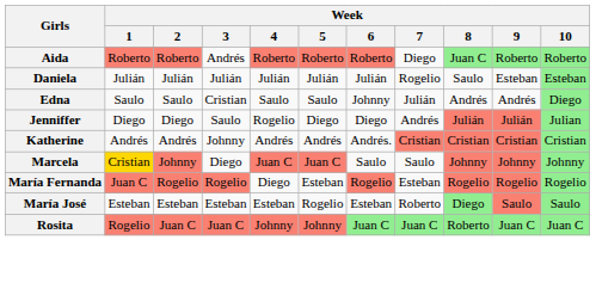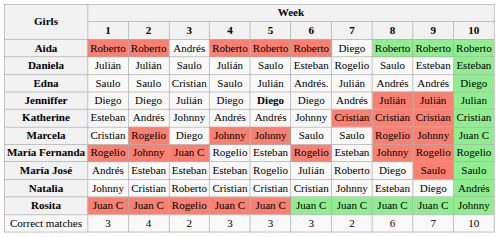Aida | Week / 8: Juan C -> Roberto
Daniela | Week / 3: Julián -> Saulo
Daniela | Week / 5: Julián -> Saulo
Daniela | Week / 6: Julián -> Esteban
Edna | Week / 5: Saulo -> Julián
Edna | Week / 6: Johnny -> Andrés.
Jenniffer | Week / 3: Saulo -> Julián
Jenniffer | Week / 4: Rogelio -> Diego
Jenniffer | Week / 5: normal -> bold
Katherine | Week / 1: Andrés -> Esteban
Katherine | Week / 6: Andrés. -> Johnny
Marcela | Week / 1: gold background -> no background
Marcela | Week / 2: Johnny -> Rogelio
Marcela | Week / 4: Juan C -> Johnny
Marcela | Week / 5: Juan C -> Johnny
Marcela | Week / 8: Johnny -> Rogelio
Marcela | Week / 10: Johnny -> Juan C
María Fernanda | Week / 1: Juan C -> Rogelio
María Fernanda | Week / 2: Rogelio -> Johnny
María Fernanda | Week / 3: Rogelio -> Juan C
María Fernanda | Week / 4: Diego -> Rogelio
María Fernanda | Week / 8: Rogelio -> Johnny
María José | Week / 1: Esteban -> Andrés
María José | Week / 6: Esteban -> Julián
María José | Week / 8: lightgreen background -> no background
+ row: Natalia | Johnny | Cristian | Roberto | Cristian | Cristian | Cristian | Johnny | Esteban | Diego | Andrés
Rosita | Week / 1: Rogelio -> Juan C
Rosita | Week / 3: Juan C -> Rogelio
Rosita | Week / 4: Johnny -> Juan C
Rosita | Week / 5: Johnny -> Juan C
Rosita | Week / 8: Roberto -> Juan C
Rosita | Week / 10: Juan C -> Johnny
+ row: Correct matches | 3 | 4 | 2 | 3 | 3 | 3 | 2 | 6 | 7 | 10
